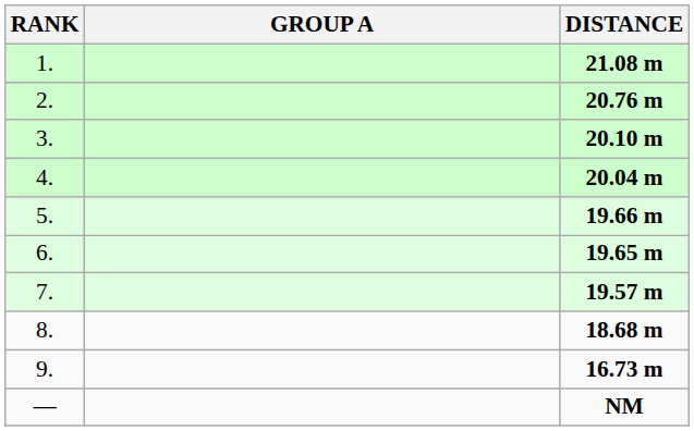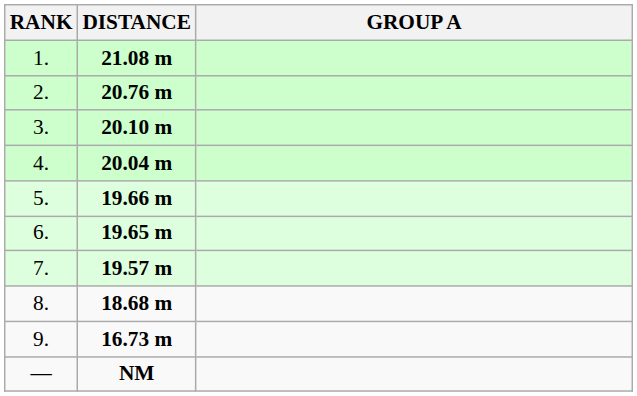columns swapped: GROUP A <-> DISTANCE
